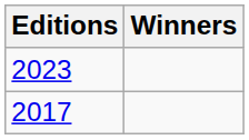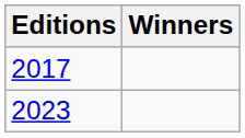rows swapped: 2017 <-> 2023
